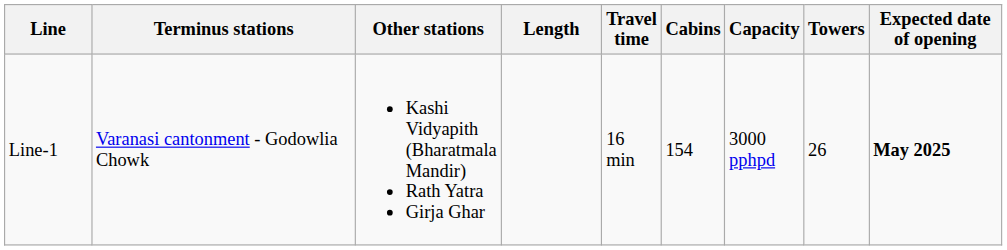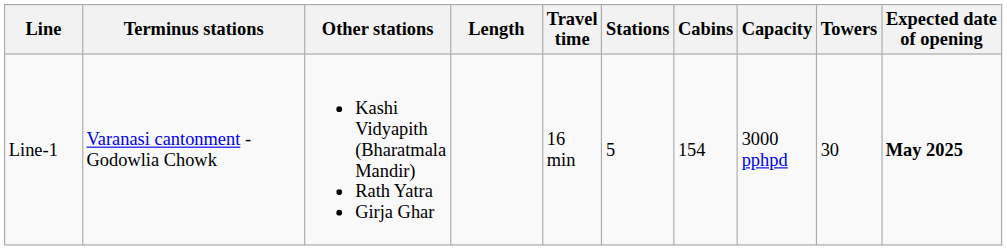+ column: Stations | 5
Line-1 | Towers: 26 -> 30
